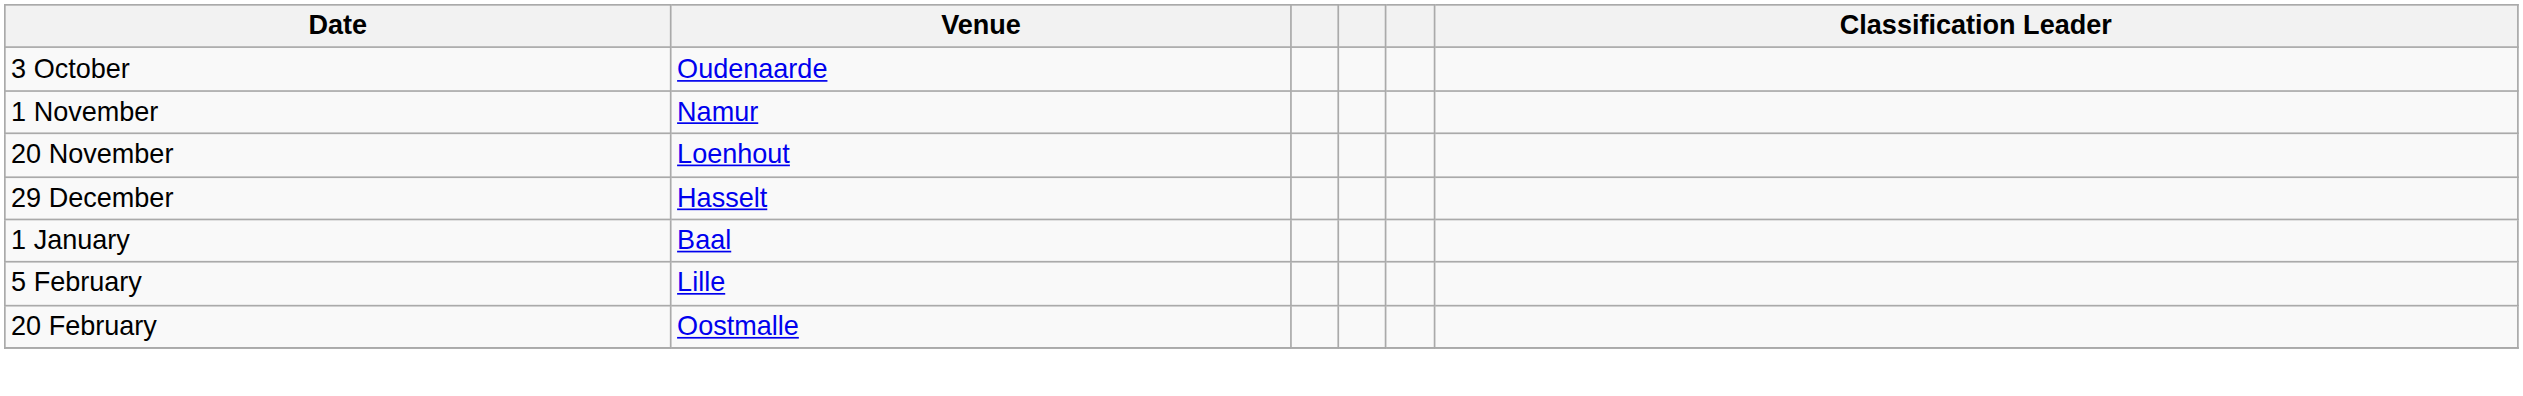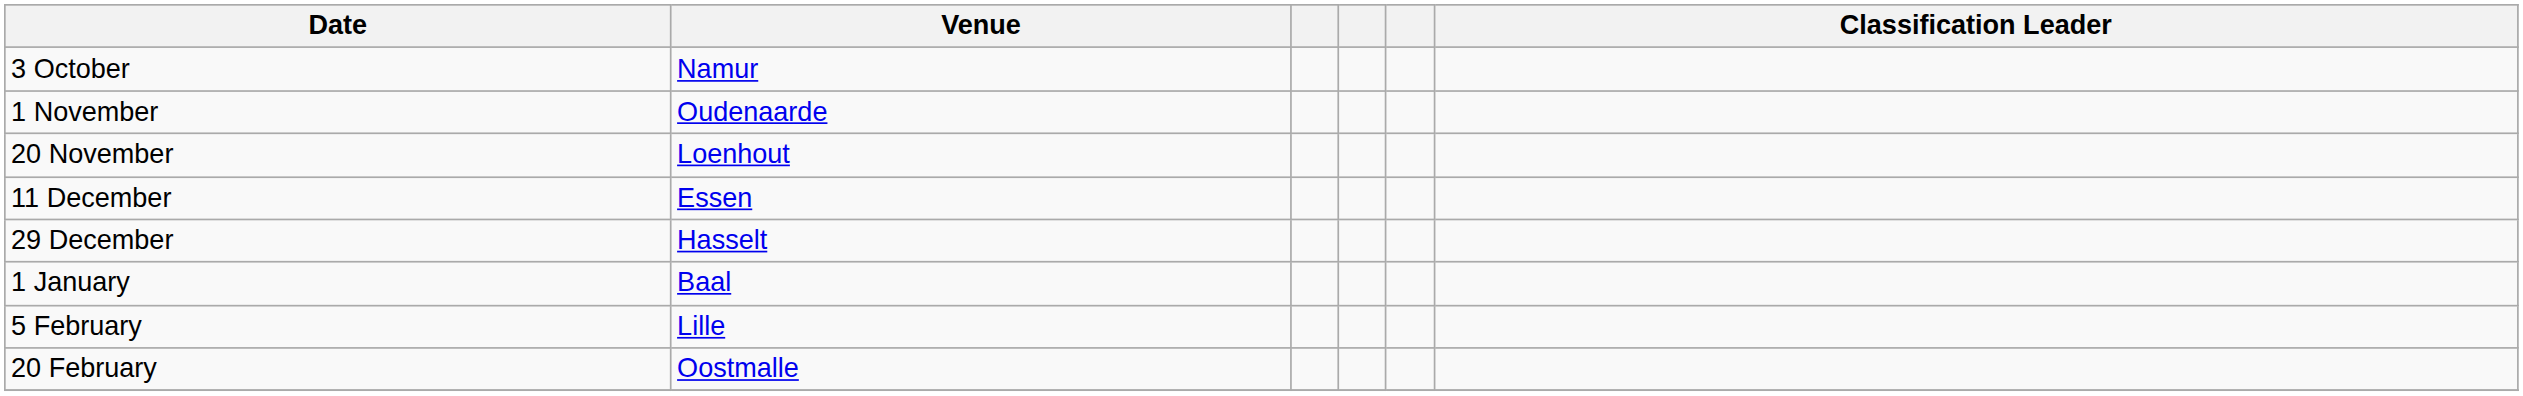3 October | Venue: Oudenaarde -> Namur
1 November | Venue: Namur -> Oudenaarde
+ row: 11 December | Essen
